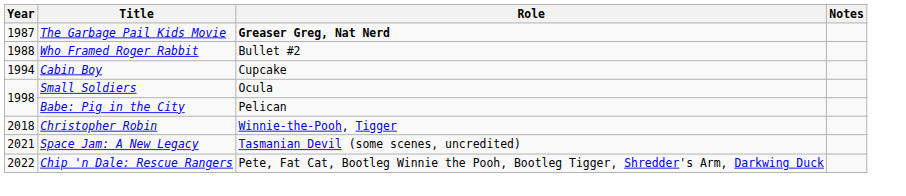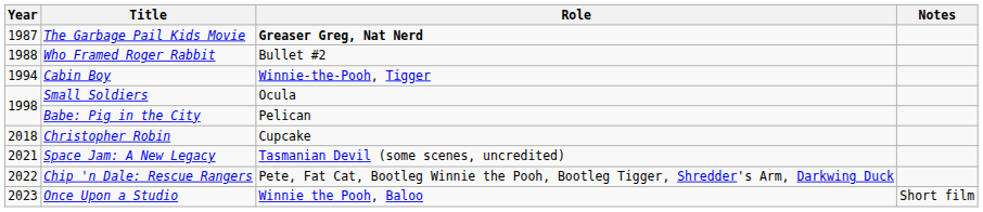Cabin Boy | Role: Cupcake -> Winnie-the-Pooh, Tigger
Christopher Robin | Role: Winnie-the-Pooh, Tigger -> Cupcake
+ row: 2023 | Once Upon a Studio | Winnie the Pooh, Baloo | Short film
